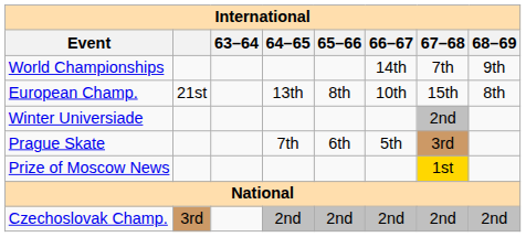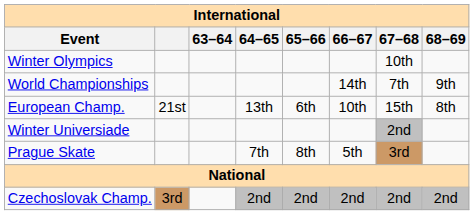+ row: Winter Olympics | 10th
European Champ. | 65–66: 8th -> 6th
Prague Skate | 65–66: 6th -> 8th
- row: Prize of Moscow News | 1st
